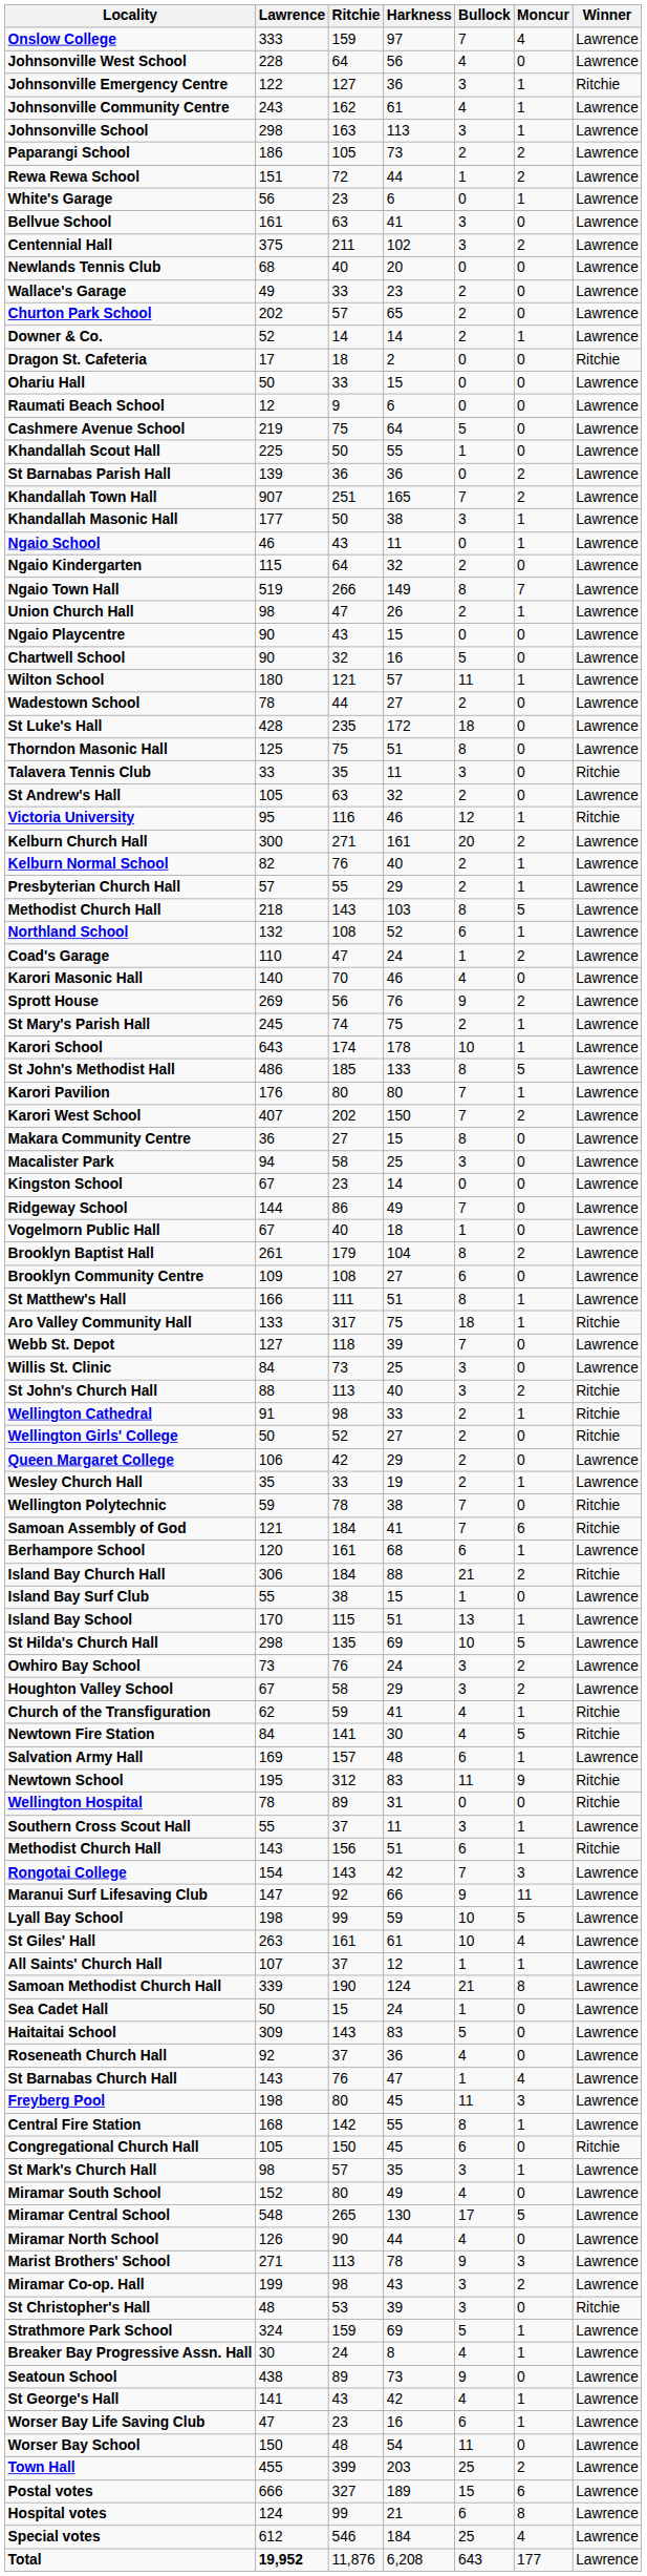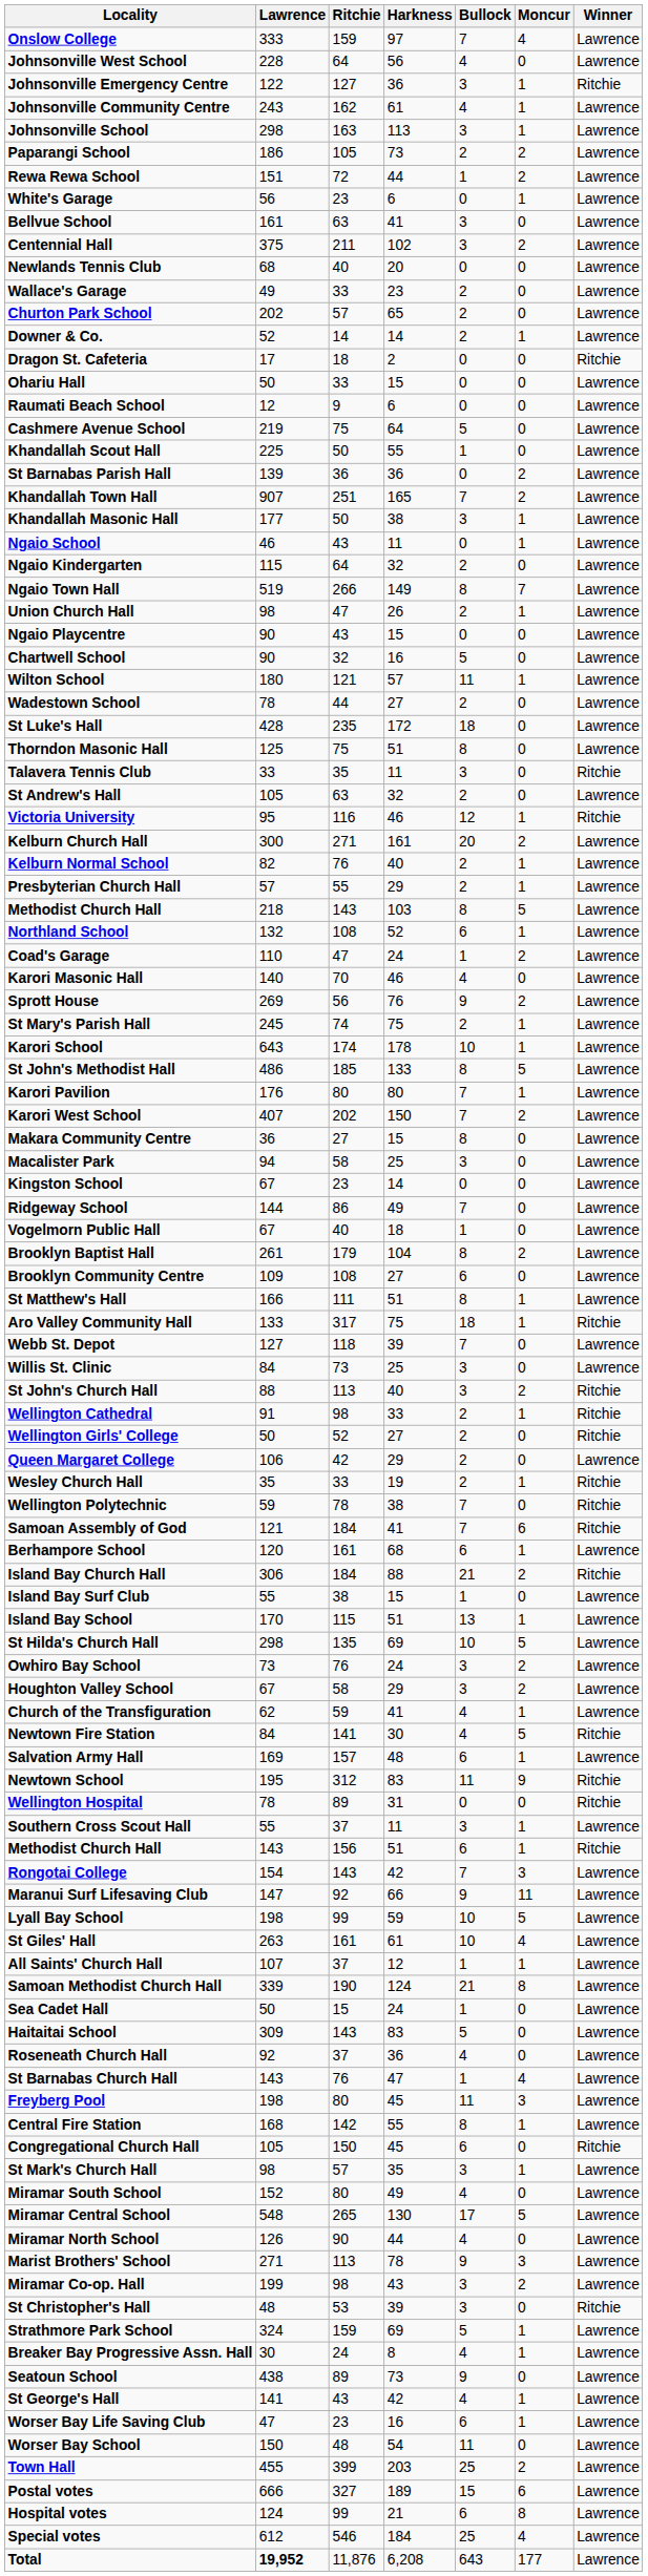Wesley Church Hall | Winner: Lawrence -> Ritchie
Church of the Transfiguration | Winner: Ritchie -> Lawrence
